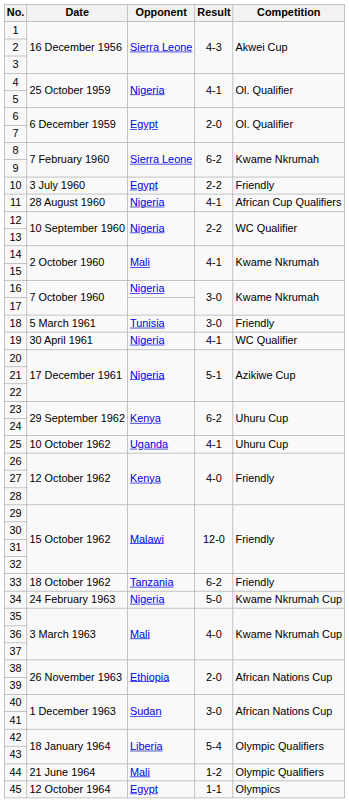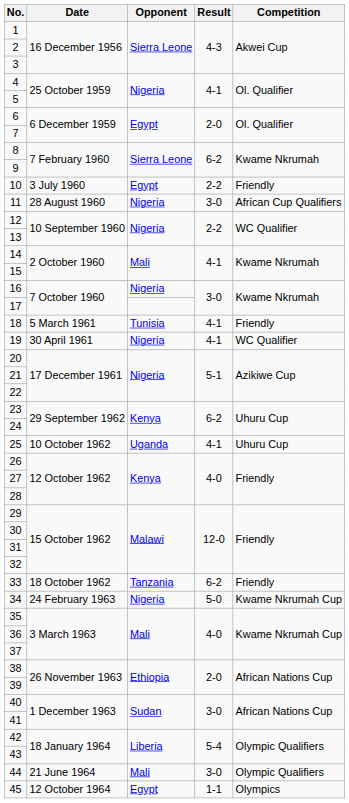11 | Result: 4-1 -> 3-0
18 | Result: 3-0 -> 4-1
44 | Result: 1-2 -> 3-0
